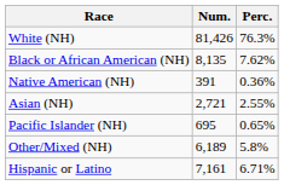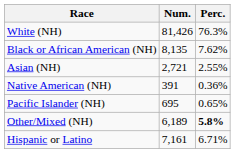rows swapped: Native American (NH) <-> Asian (NH)
Other/Mixed (NH) | Perc.: normal -> bold
